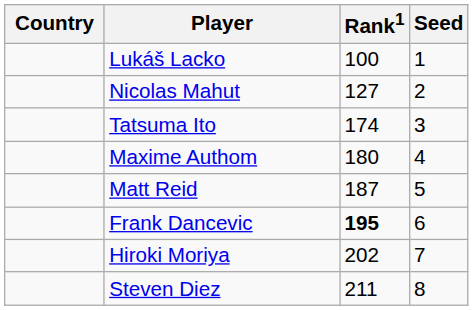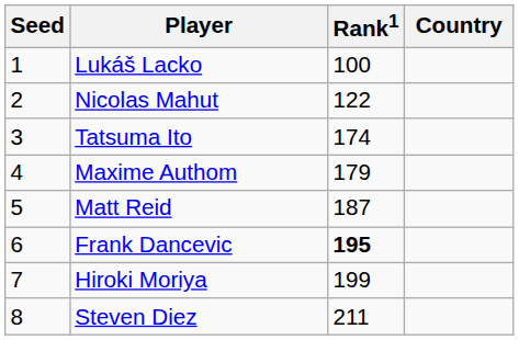columns swapped: Country <-> Seed
Nicolas Mahut | Rank1: 127 -> 122
Maxime Authom | Rank1: 180 -> 179
Hiroki Moriya | Rank1: 202 -> 199
